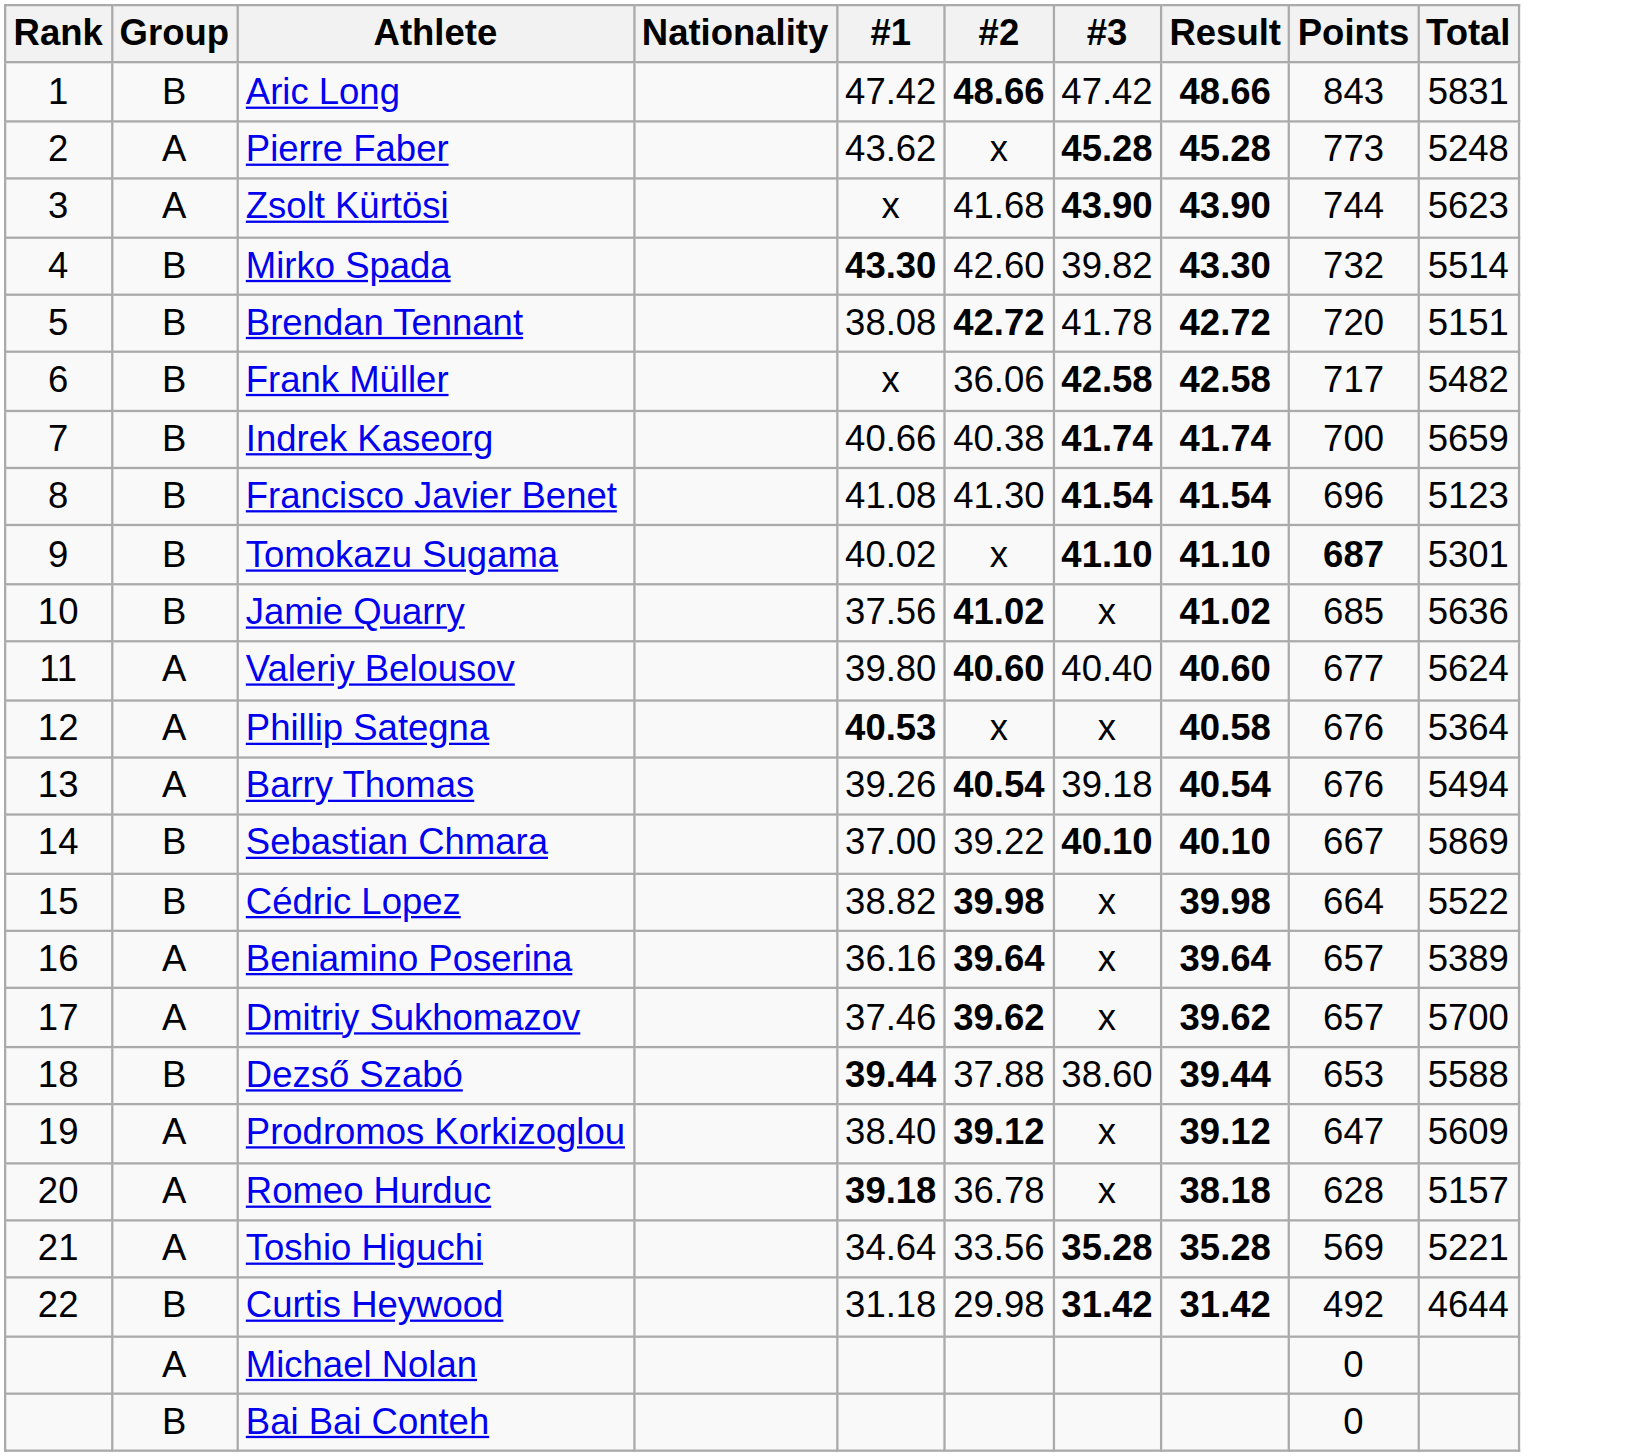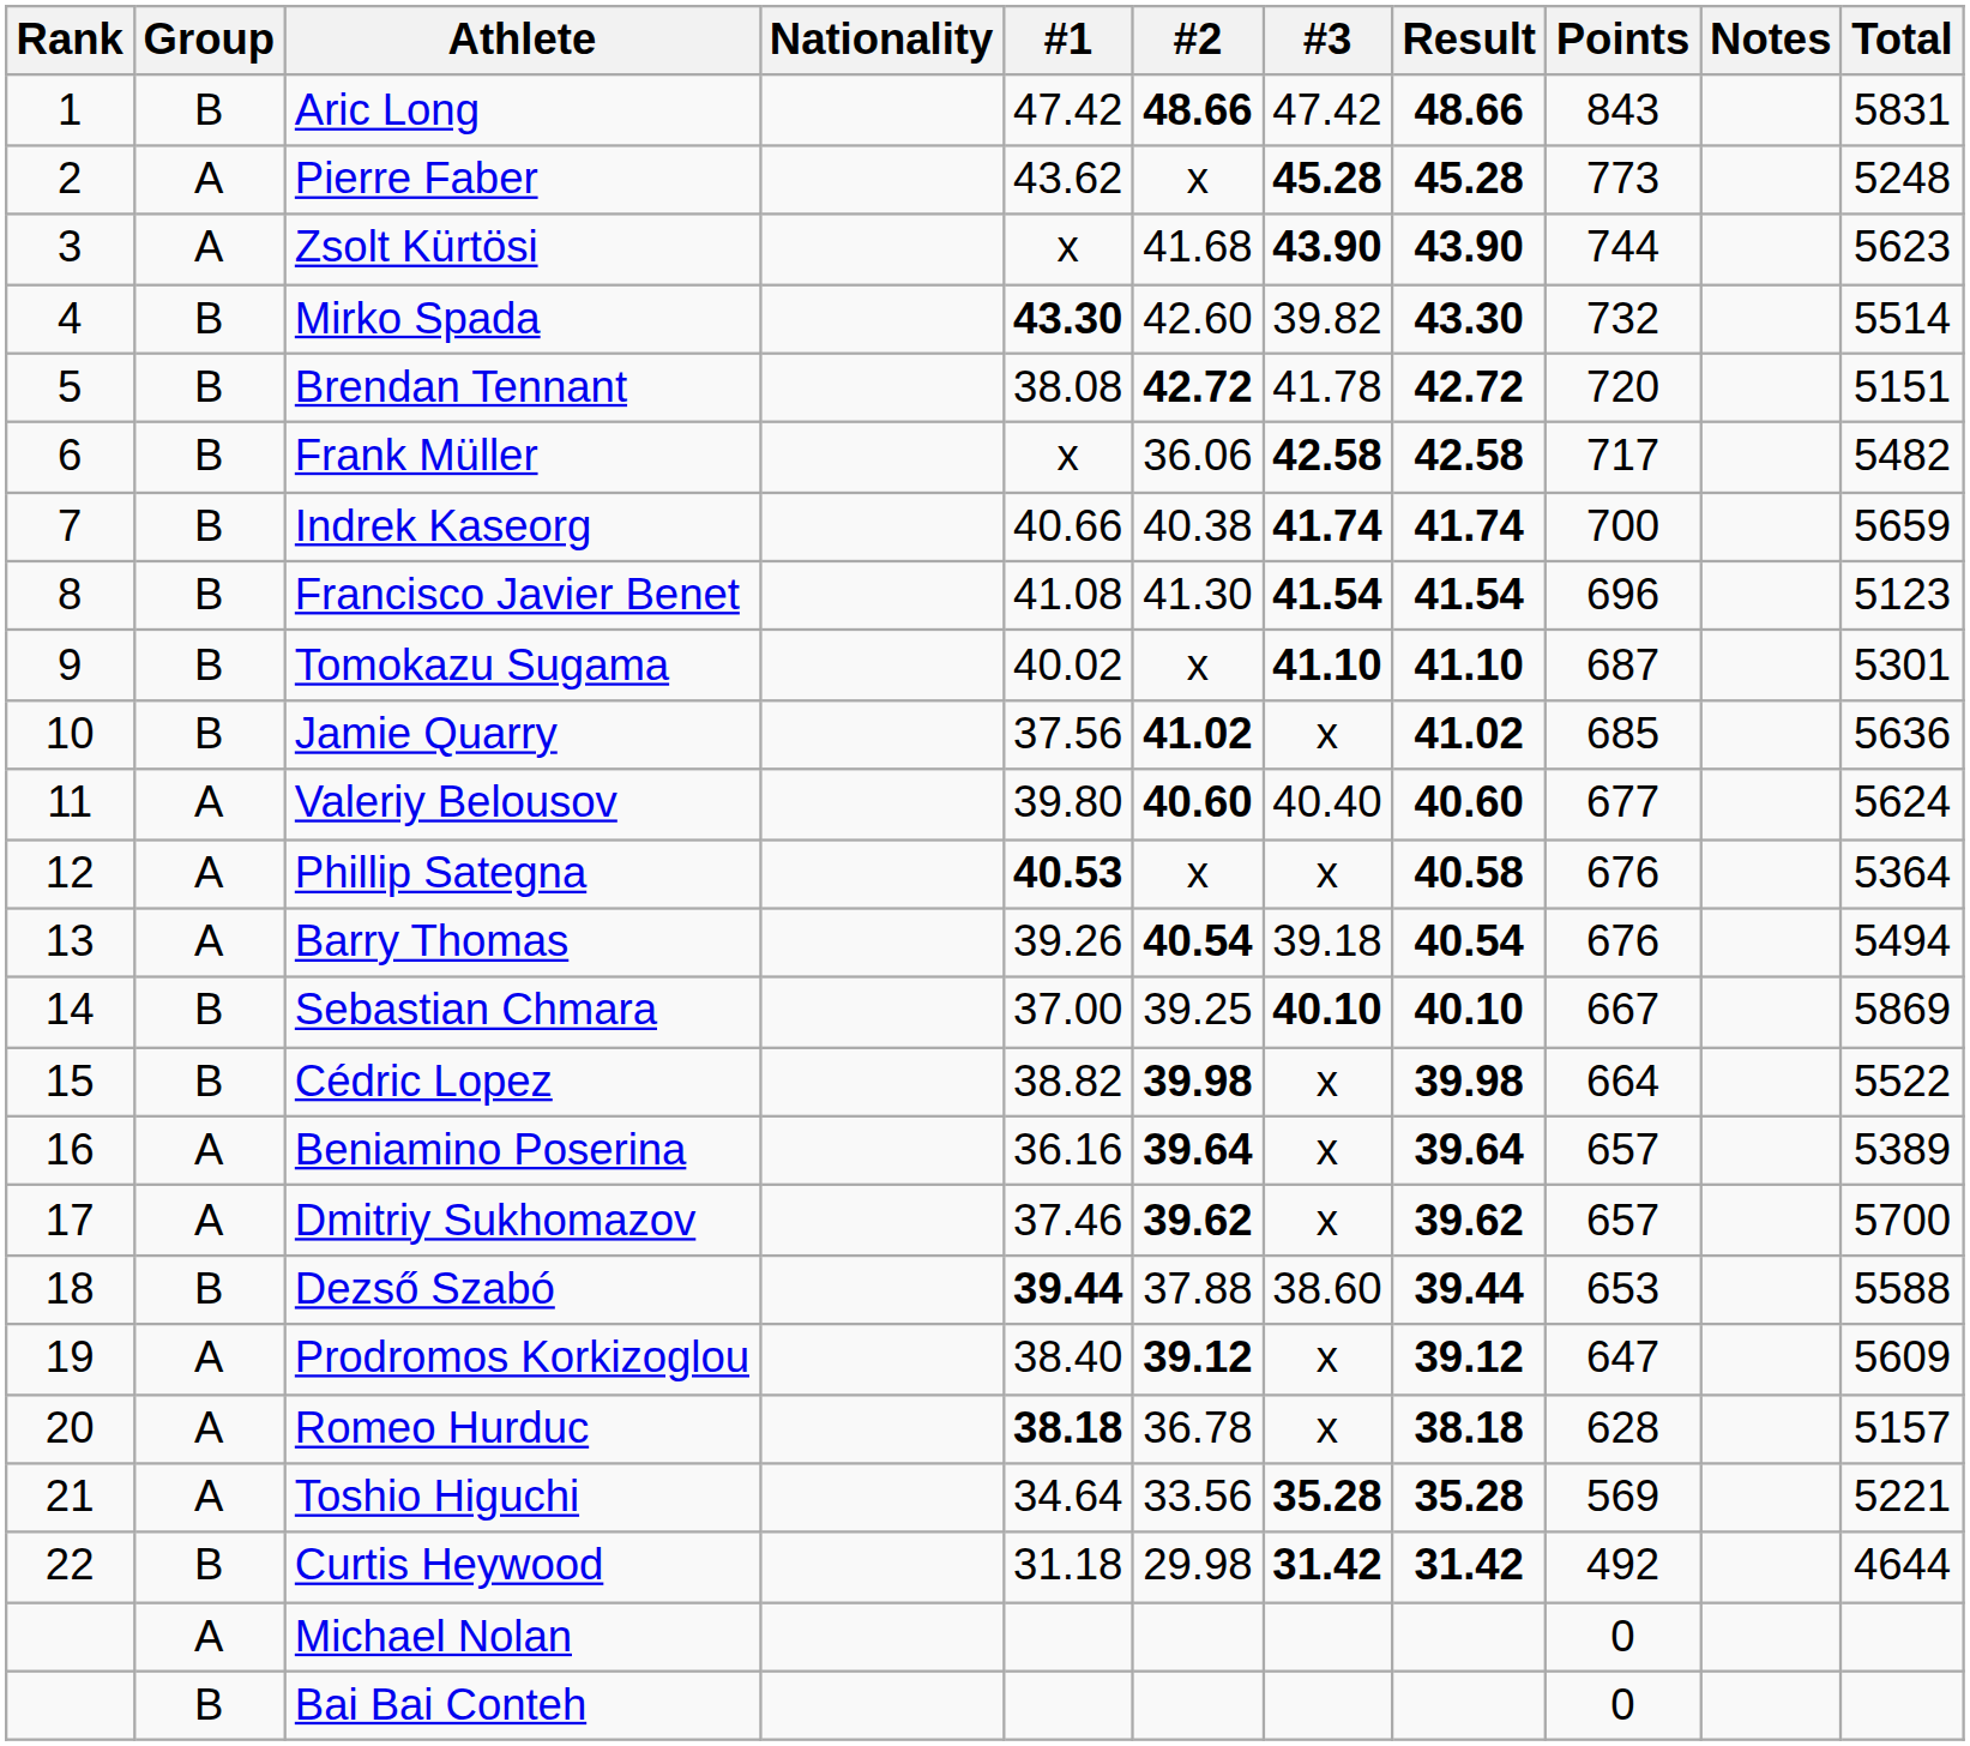+ column: Notes
Tomokazu Sugama | Points: bold -> normal
Sebastian Chmara | #2: 39.22 -> 39.25
Romeo Hurduc | #1: 39.18 -> 38.18
